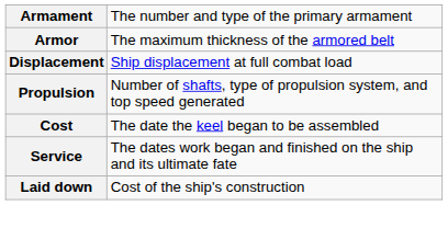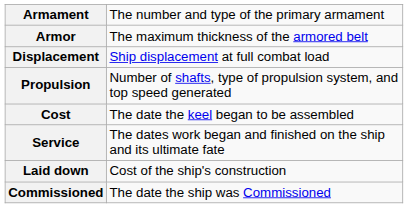+ row: Commissioned | The date the ship was Commissioned
